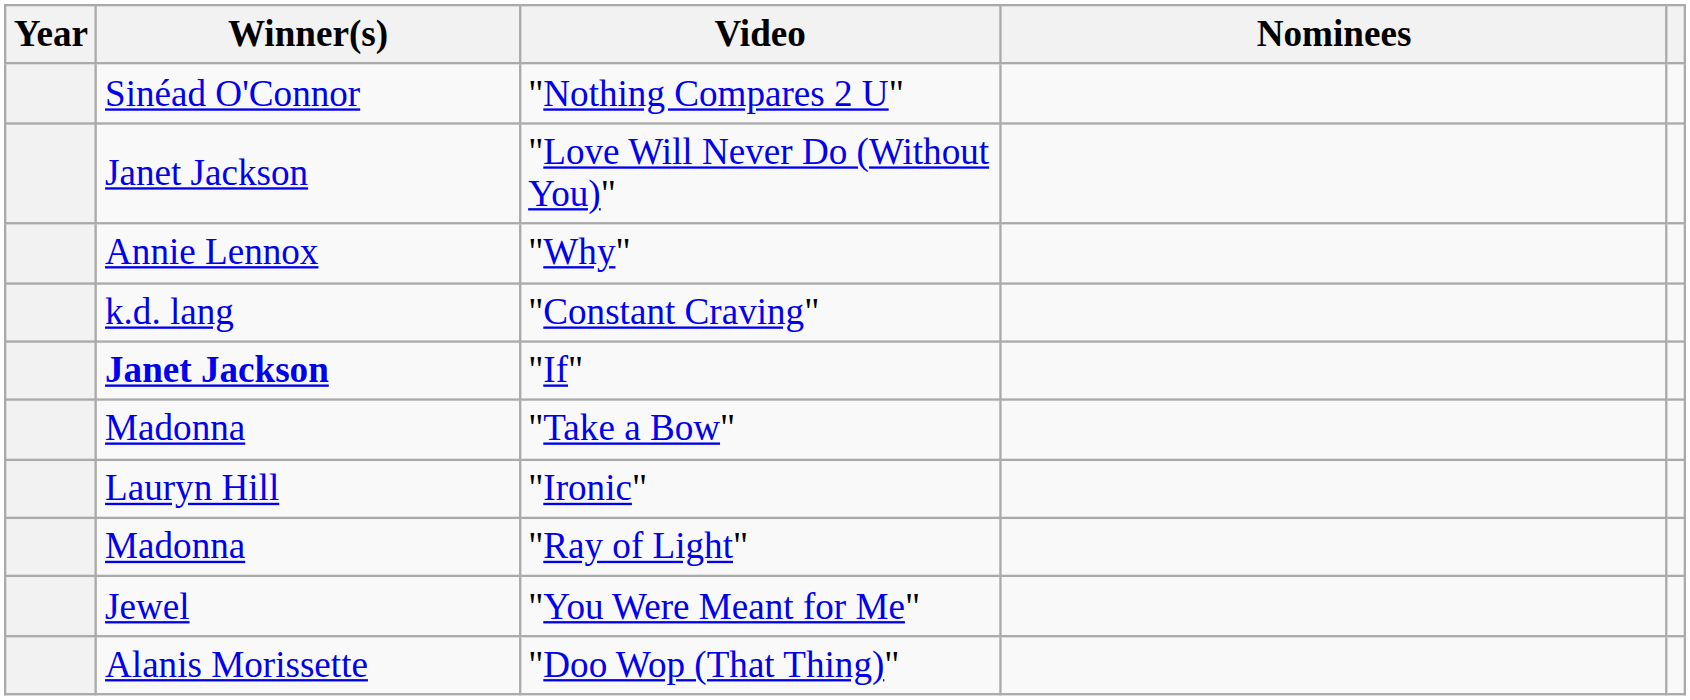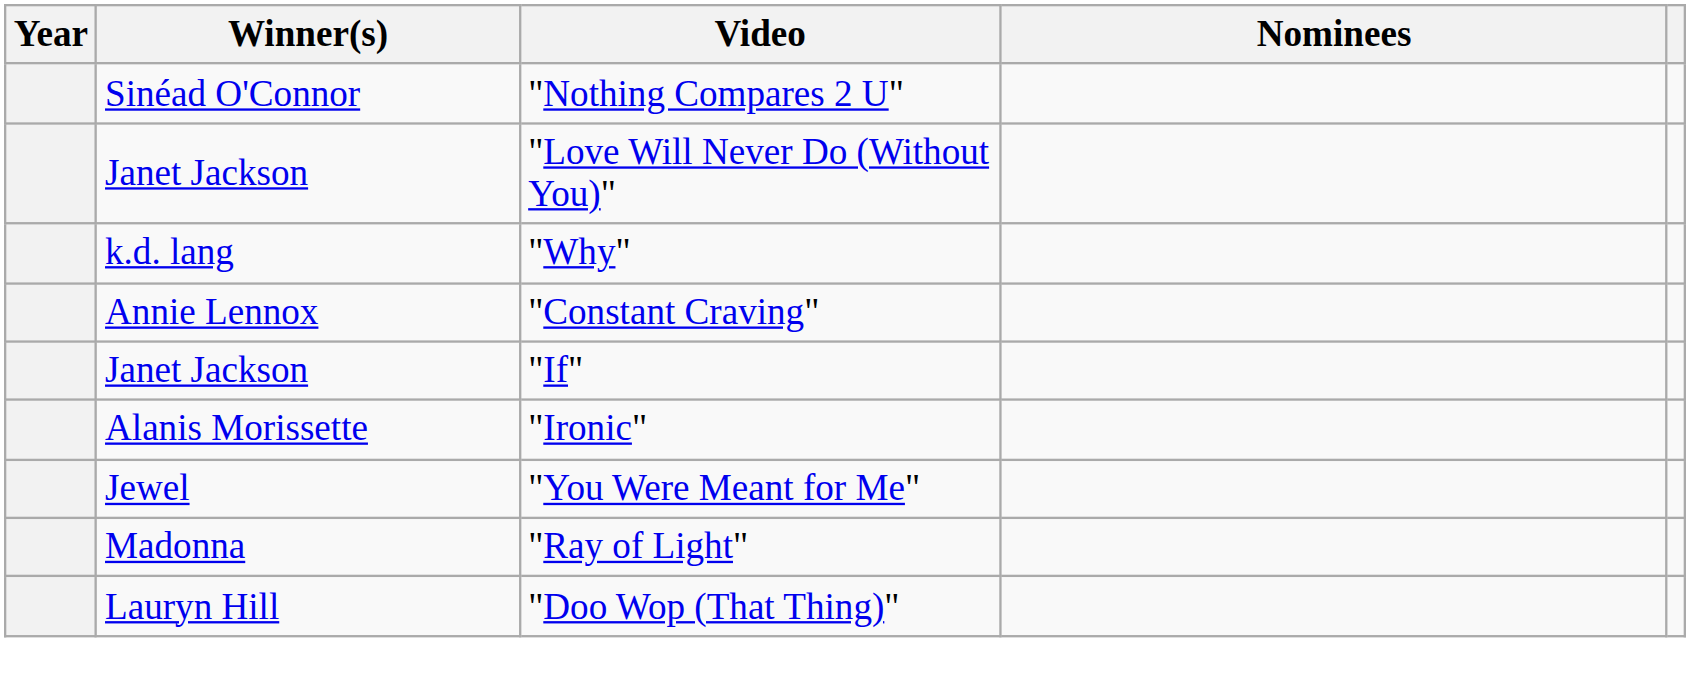"Why" | Winner(s): Annie Lennox -> k.d. lang
"Constant Craving" | Winner(s): k.d. lang -> Annie Lennox
"If" | Winner(s): bold -> normal
- row: Madonna | "Take a Bow"
"Ironic" | Winner(s): Lauryn Hill -> Alanis Morissette
rows swapped: "You Were Meant for Me" <-> "Ray of Light"
"Doo Wop (That Thing)" | Winner(s): Alanis Morissette -> Lauryn Hill
